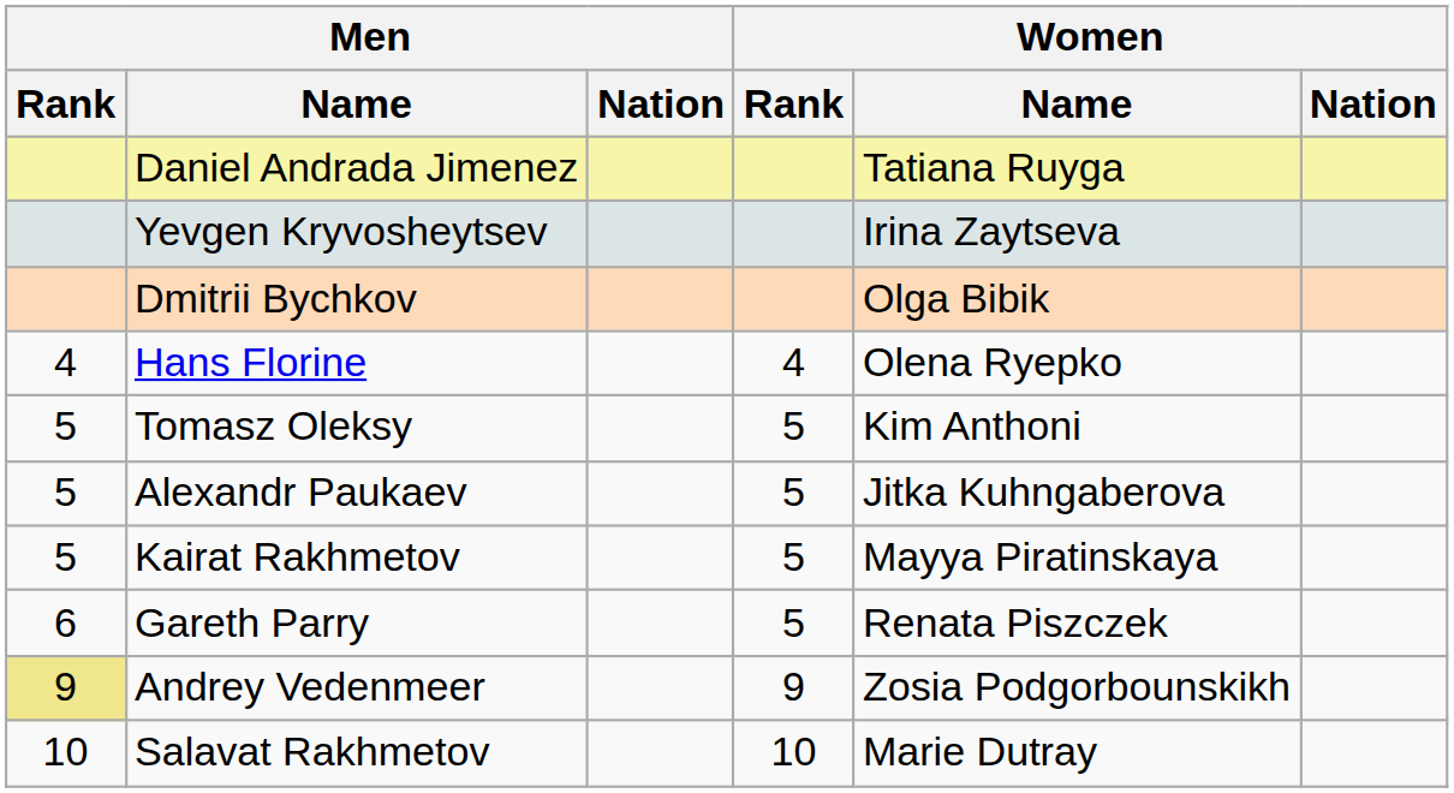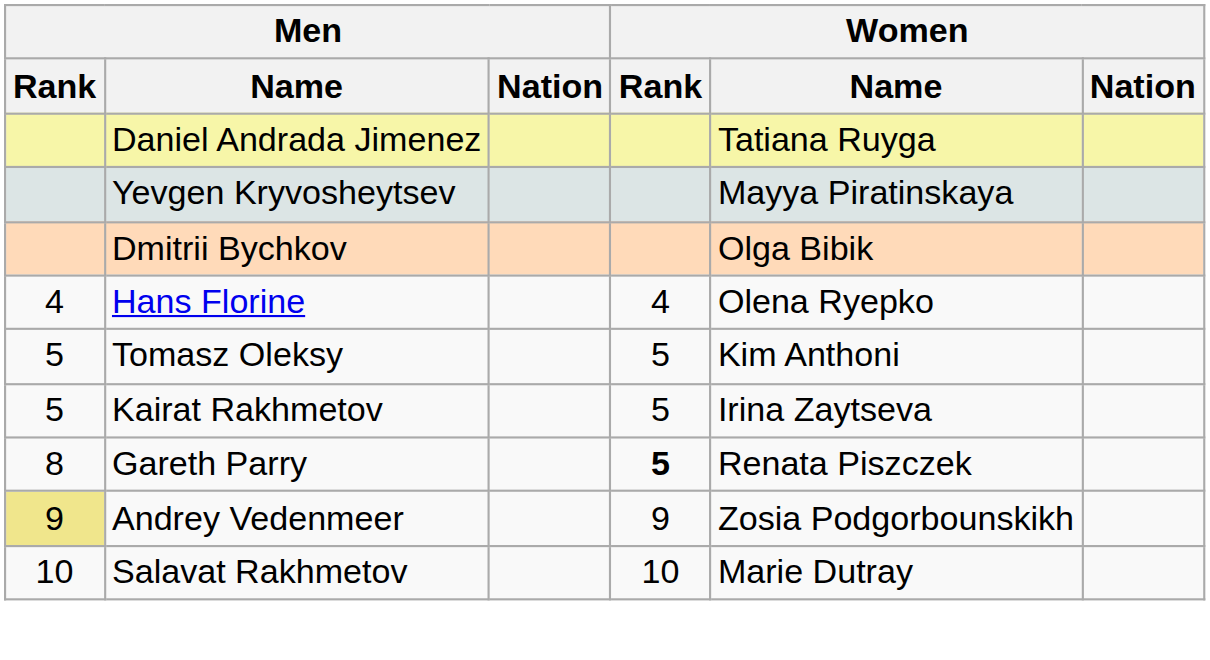Yevgen Kryvosheytsev | Women / Name: Irina Zaytseva -> Mayya Piratinskaya
- row: 5 | Alexandr Paukaev | 5 | Jitka Kuhngaberova
Kairat Rakhmetov | Women / Name: Mayya Piratinskaya -> Irina Zaytseva
Gareth Parry | Men / Rank: 6 -> 8
Gareth Parry | Women / Rank: normal -> bold
